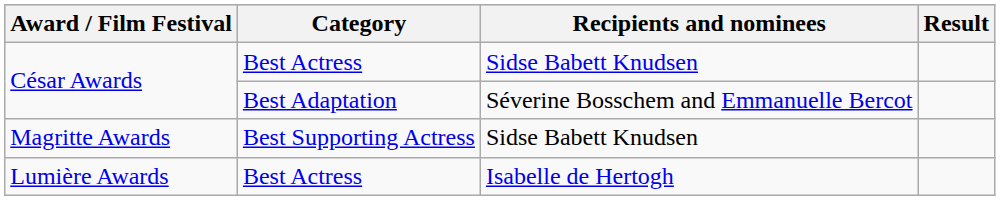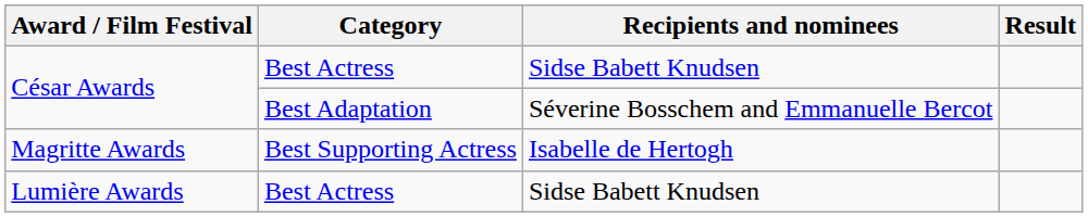Magritte Awards | Recipients and nominees: Sidse Babett Knudsen -> Isabelle de Hertogh
Lumière Awards | Recipients and nominees: Isabelle de Hertogh -> Sidse Babett Knudsen
